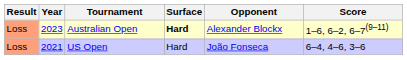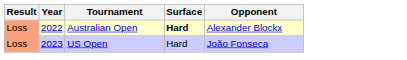- column: Score | 1–6, 6–2, 6–7(9–11) | 6–4, 4–6, 3–6
Australian Open | Year: 2023 -> 2022
US Open | Year: 2021 -> 2023
